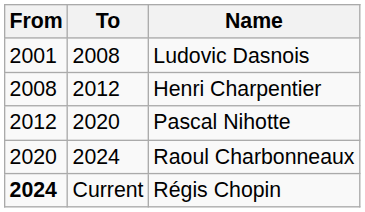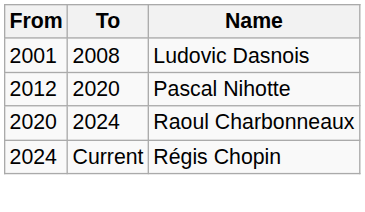- row: 2008 | 2012 | Henri Charpentier
Régis Chopin | From: bold -> normal
